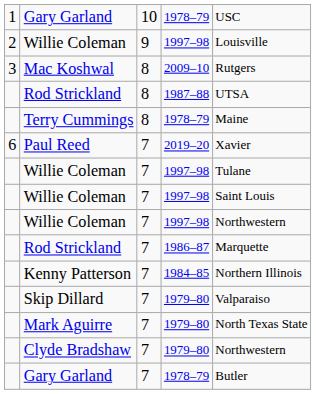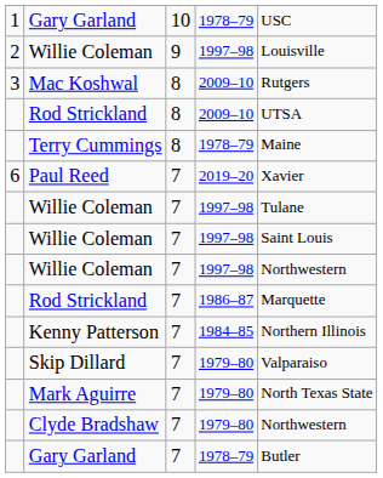Rod Strickland / 8 | column 4: 1987–88 -> 2009–10
